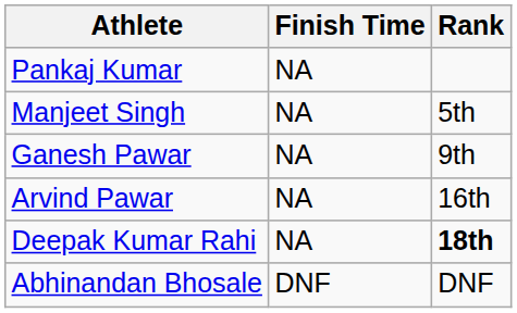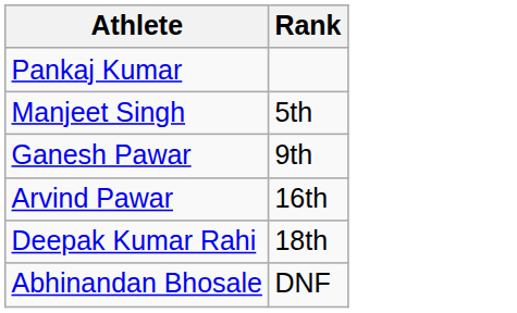- column: Finish Time | NA | NA | NA | NA | NA | DNF
Deepak Kumar Rahi | Rank: bold -> normal
